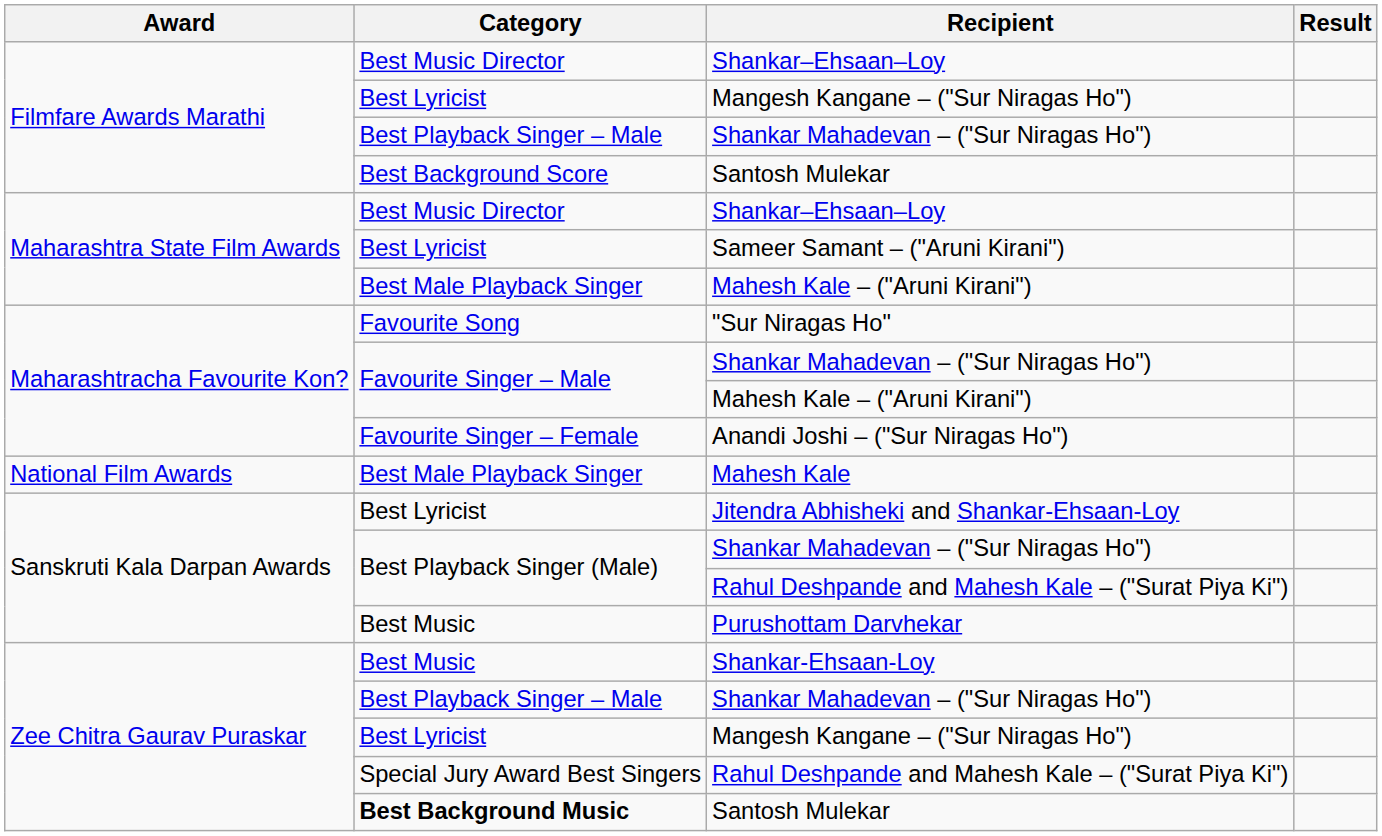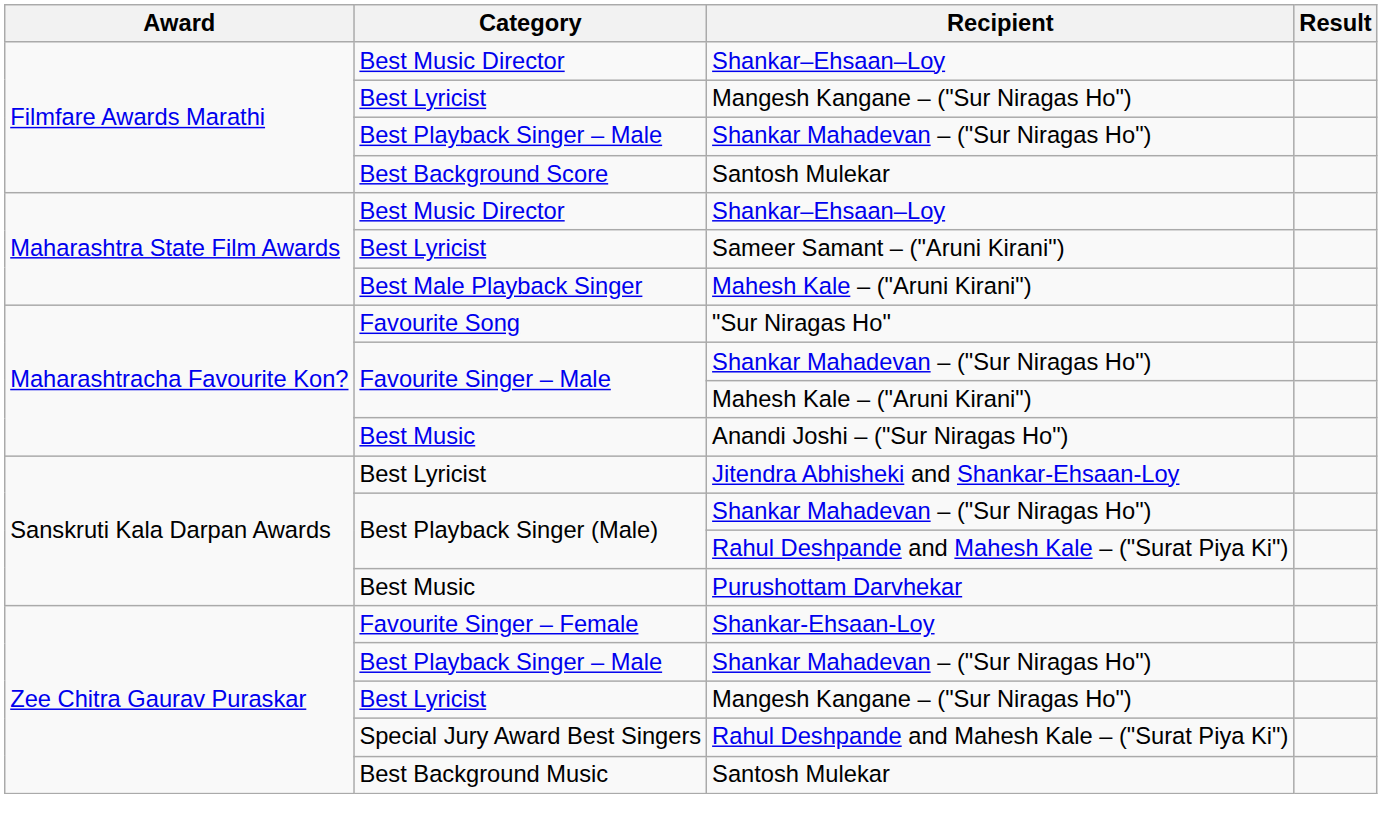Anandi Joshi – ("Sur Niragas Ho") | Category: Favourite Singer – Female -> Best Music
- row: National Film Awards | Best Male Playback Singer | Mahesh Kale
Shankar-Ehsaan-Loy | Category: Best Music -> Favourite Singer – Female
Zee Chitra Gaurav Puraskar / Santosh Mulekar | Category: bold -> normal
